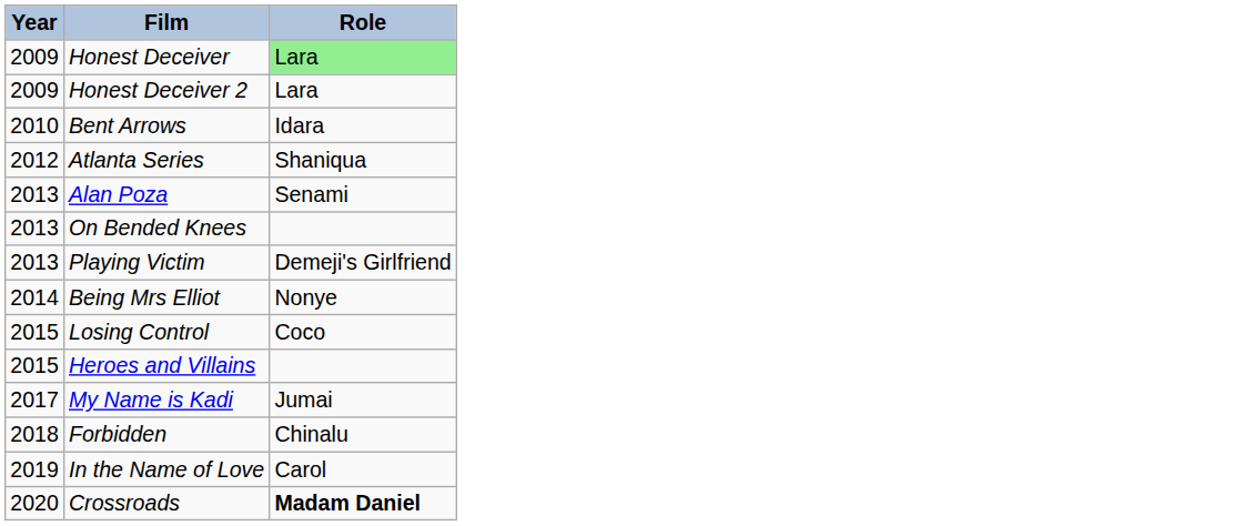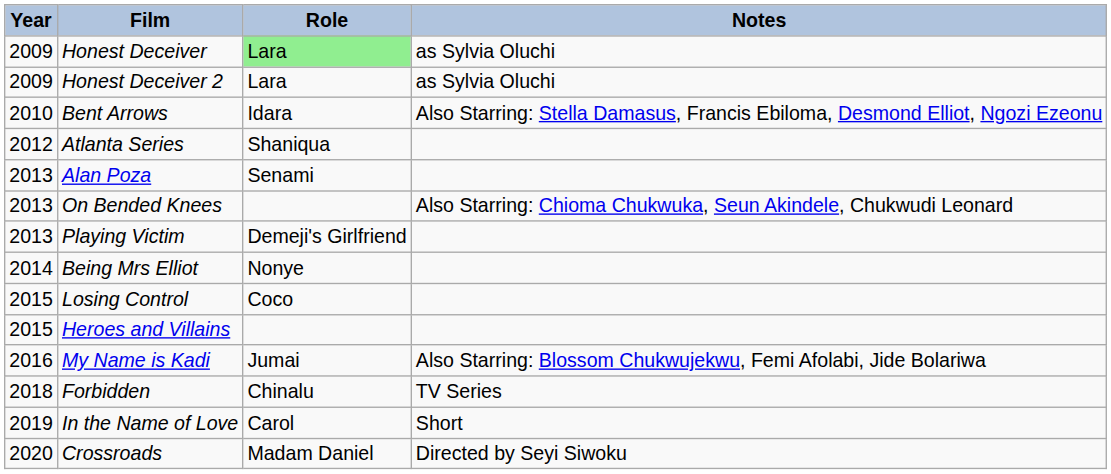+ column: Notes | as Sylvia Oluchi | as Sylvia Oluchi | Also Starring: Stella Damasus, Francis Ebiloma, Desmond Elliot, Ngozi Ezeonu | Also Starring: Chioma Chukwuka, Seun Akindele, Chukwudi Leonard | Also Starring: Blossom Chukwujekwu, Femi Afolabi, Jide Bolariwa | TV Series | Short | Directed by Seyi Siwoku
My Name is Kadi | Year: 2017 -> 2016
Crossroads | Role: bold -> normal
